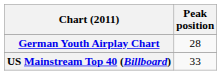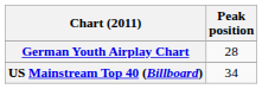US Mainstream Top 40 (Billboard) | Peak position: 33 -> 34
